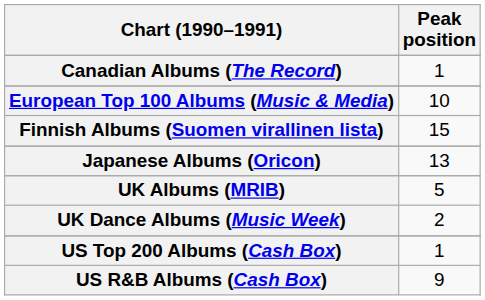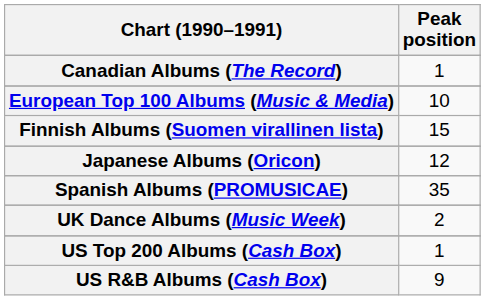Japanese Albums (Oricon) | Peak position: 13 -> 12
+ row: Spanish Albums (PROMUSICAE) | 35
- row: UK Albums (MRIB) | 5
